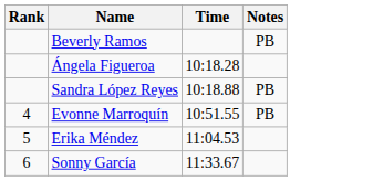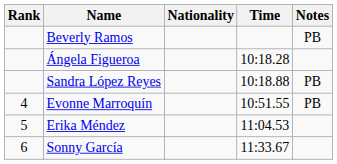+ column: Nationality
